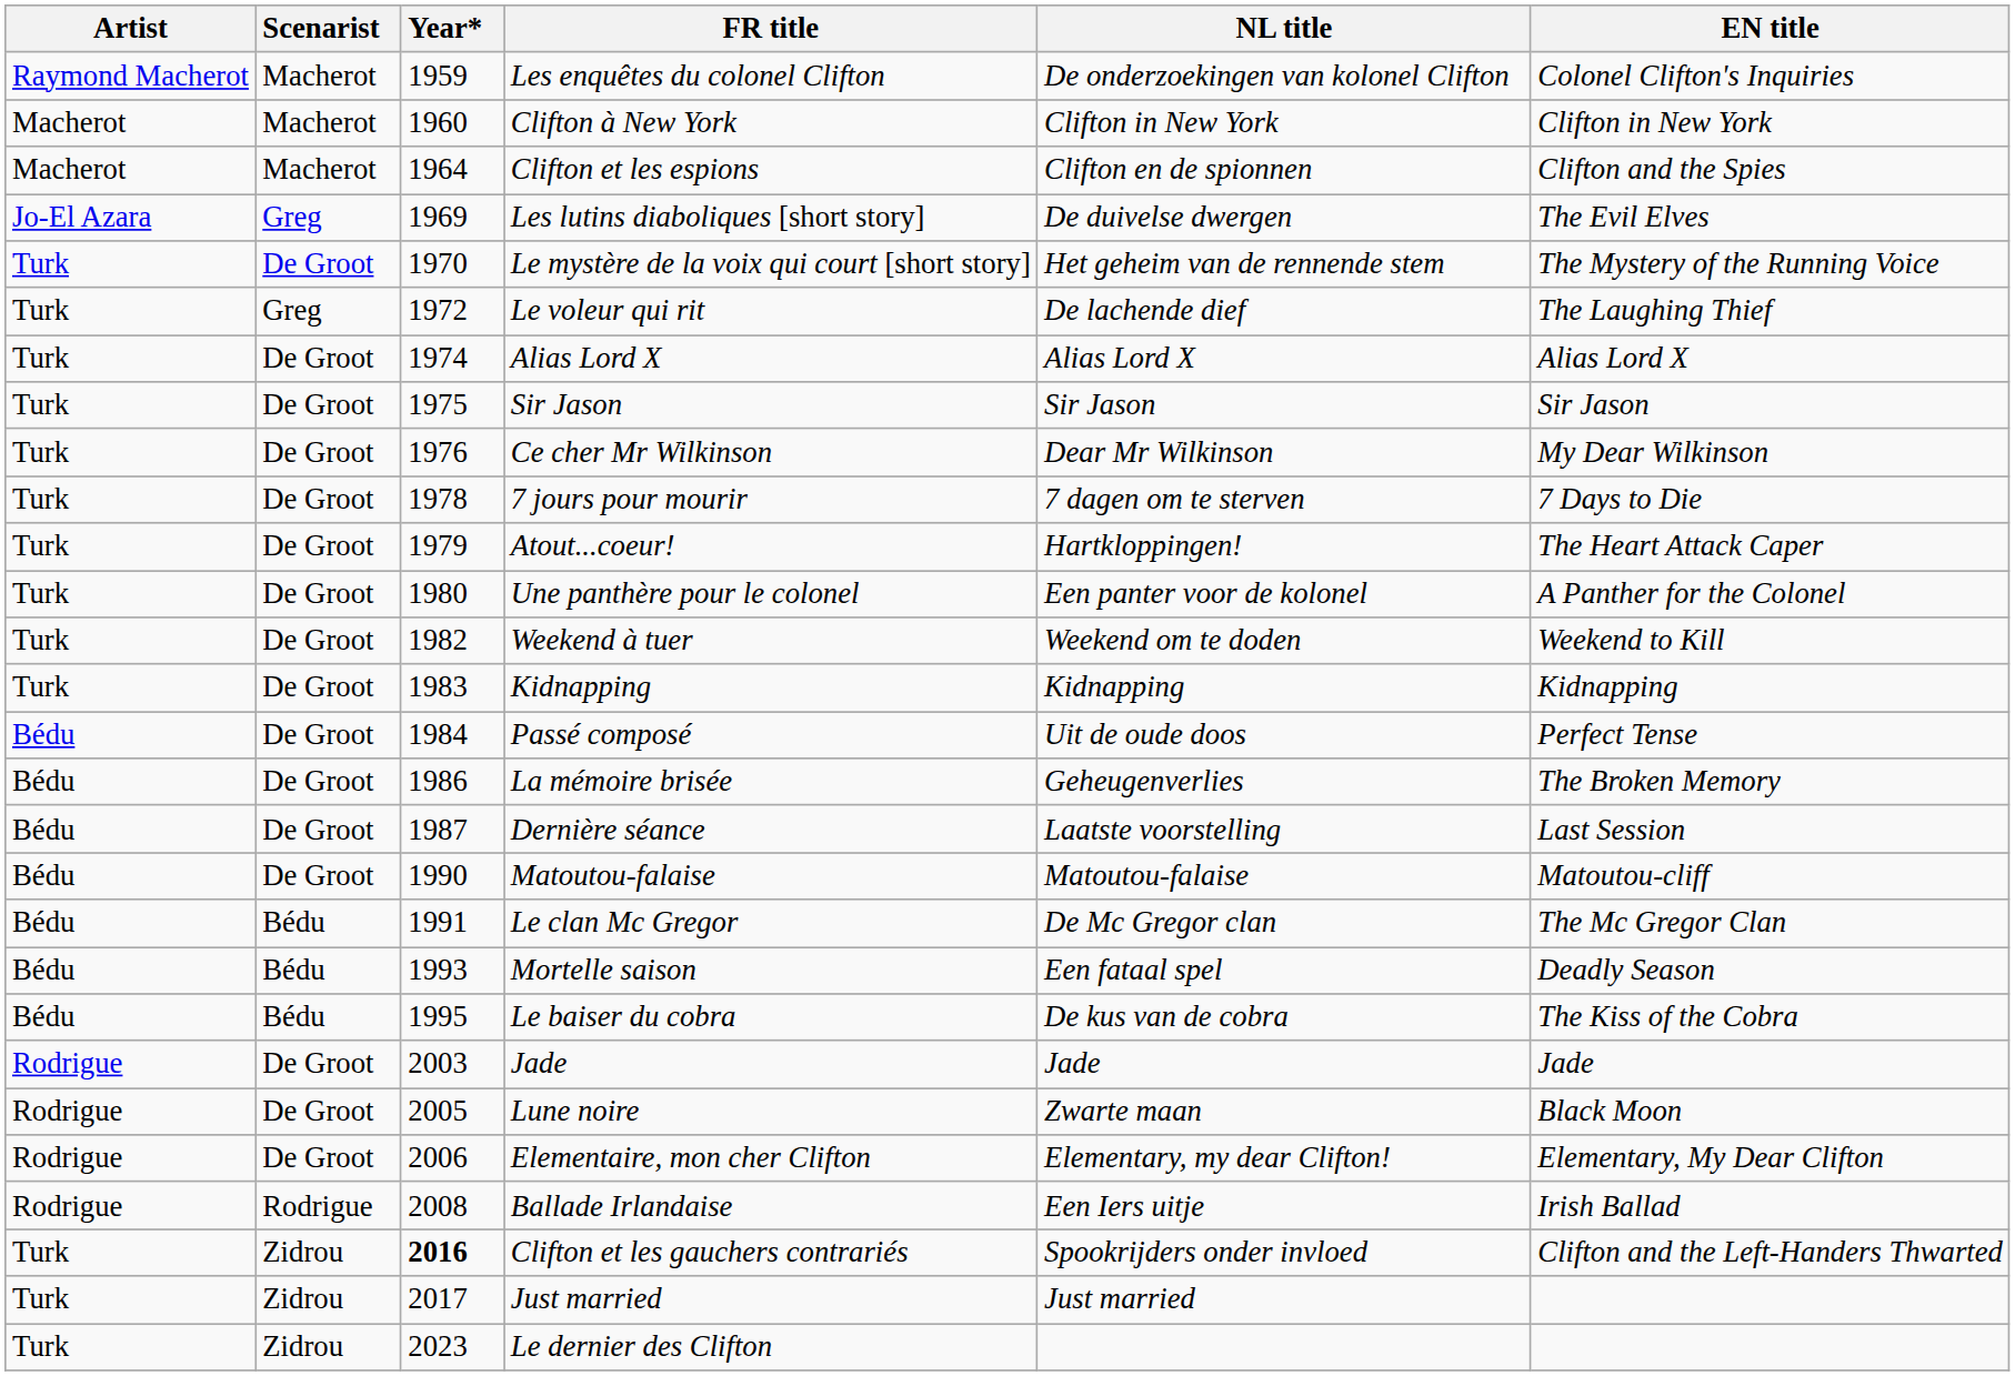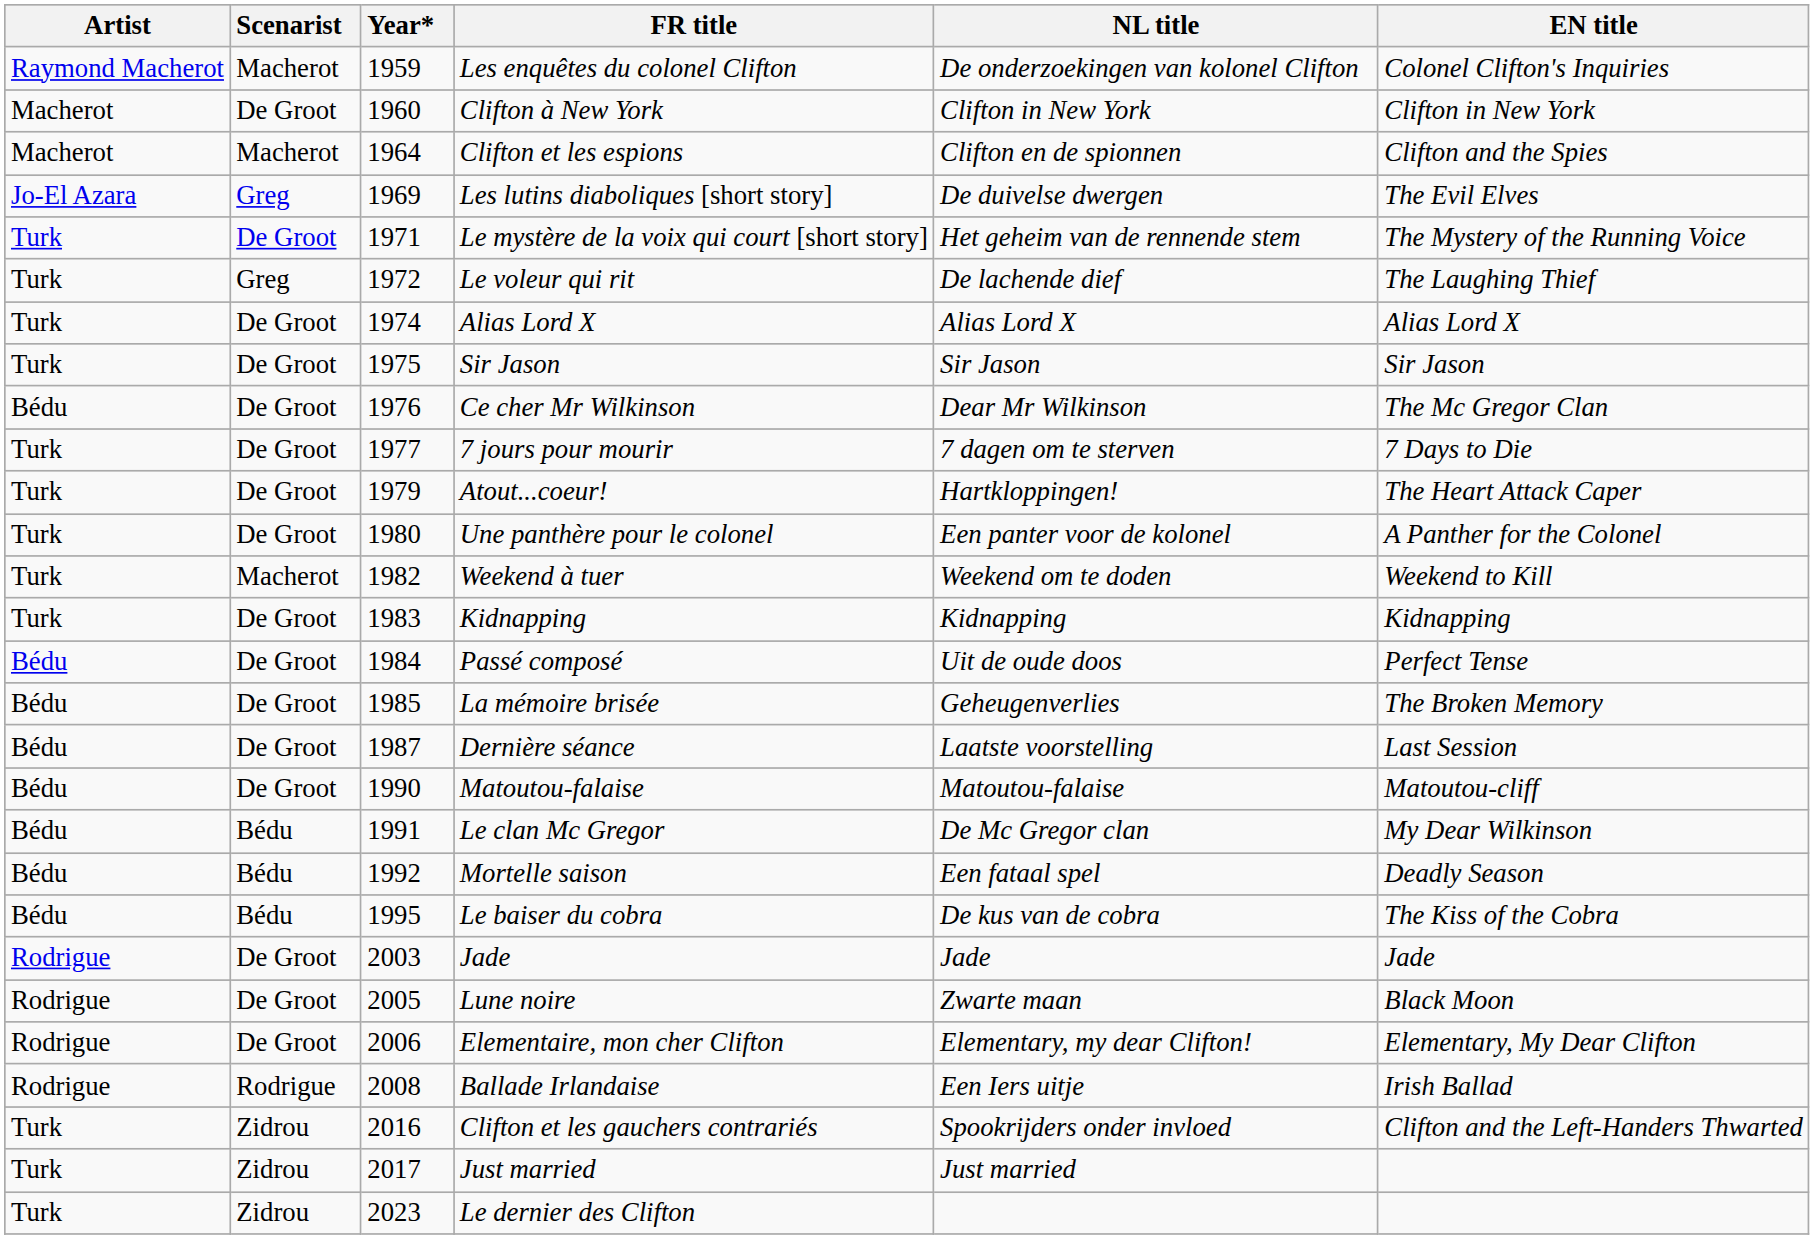Clifton à New York | Scenarist: Macherot -> De Groot
Le mystère de la voix qui court [short story] | Year*: 1970 -> 1971
Ce cher Mr Wilkinson | Artist: Turk -> Bédu
Ce cher Mr Wilkinson | EN title: My Dear Wilkinson -> The Mc Gregor Clan
7 jours pour mourir | Year*: 1978 -> 1977
Weekend à tuer | Scenarist: De Groot -> Macherot
La mémoire brisée | Year*: 1986 -> 1985
Le clan Mc Gregor | EN title: The Mc Gregor Clan -> My Dear Wilkinson
Mortelle saison | Year*: 1993 -> 1992
Clifton et les gauchers contrariés | Year*: bold -> normal
